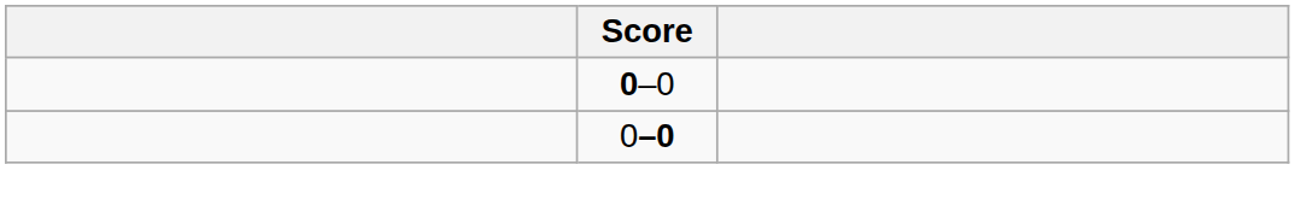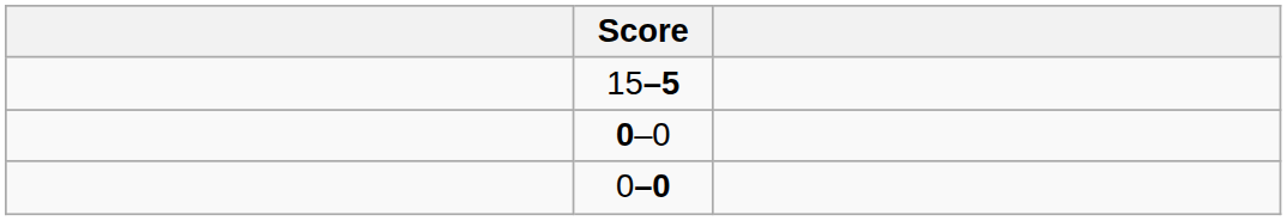+ row: 15–5
